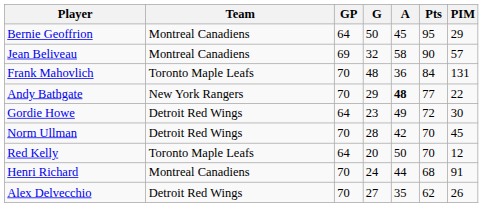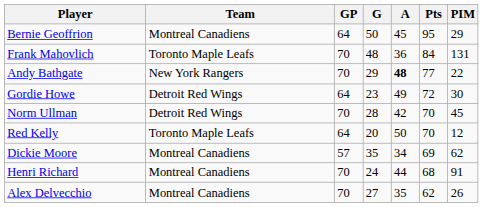- row: Jean Beliveau | Montreal Canadiens | 69 | 32 | 58 | 90 | 57
+ row: Dickie Moore | Montreal Canadiens | 57 | 35 | 34 | 69 | 62
Alex Delvecchio | Team: Detroit Red Wings -> Montreal Canadiens
